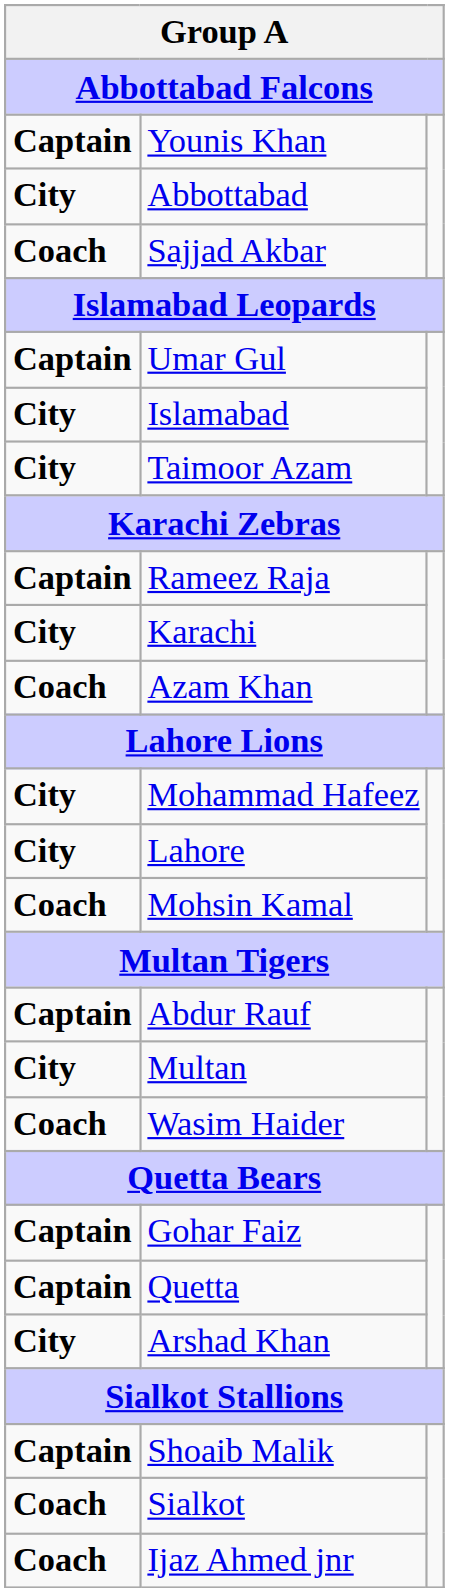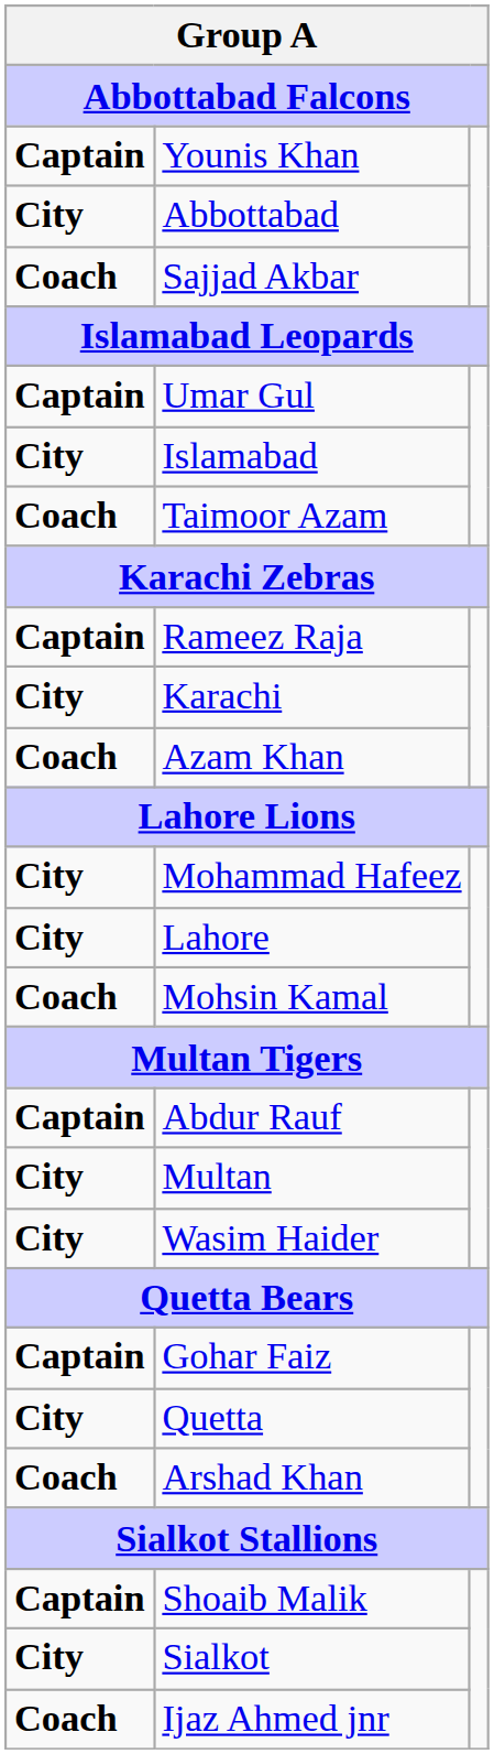Taimoor Azam | column 1: City -> Coach
Wasim Haider | column 1: Coach -> City
Quetta | column 1: Captain -> City
Arshad Khan | column 1: City -> Coach
Sialkot | column 1: Coach -> City
